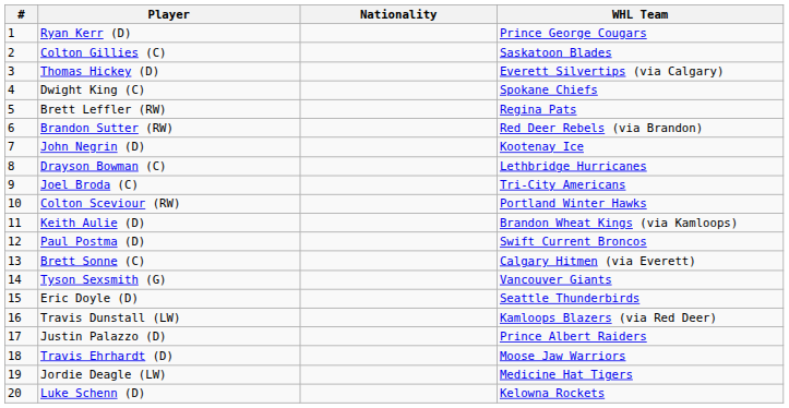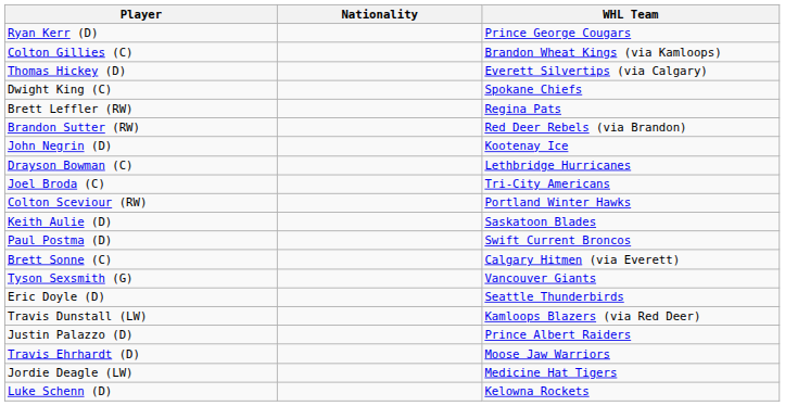- column: # | 1 | 2 | 3 | 4 | 5 | 6 | 7 | 8 | 9 | 10 | 11 | 12 | 13 | 14 | 15 | 16 | 17 | 18 | 19 | 20
Colton Gillies (C) | WHL Team: Saskatoon Blades -> Brandon Wheat Kings (via Kamloops)
Keith Aulie (D) | WHL Team: Brandon Wheat Kings (via Kamloops) -> Saskatoon Blades
